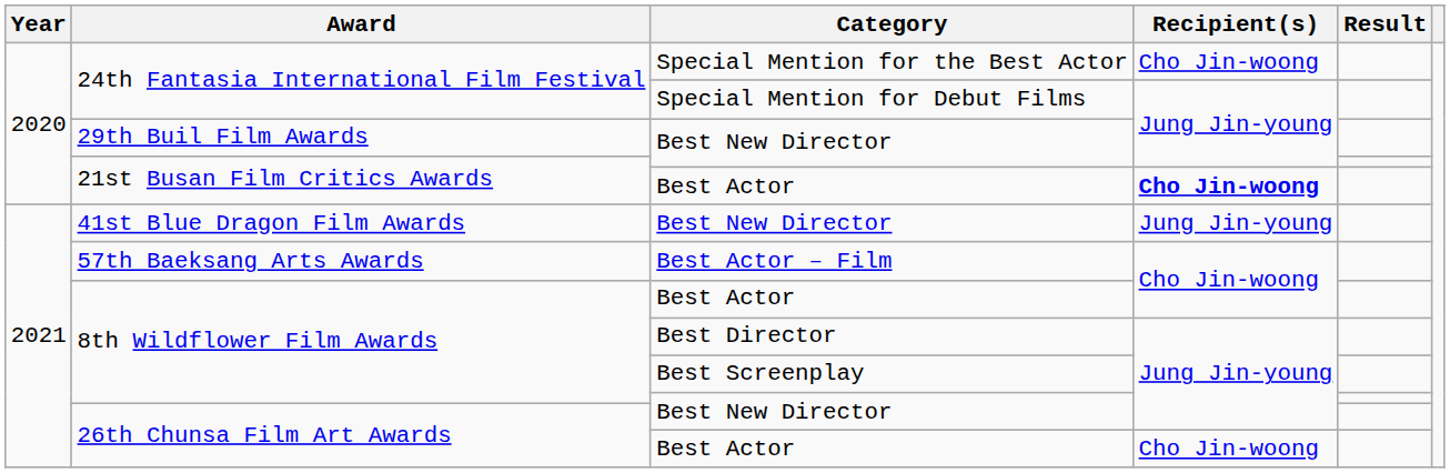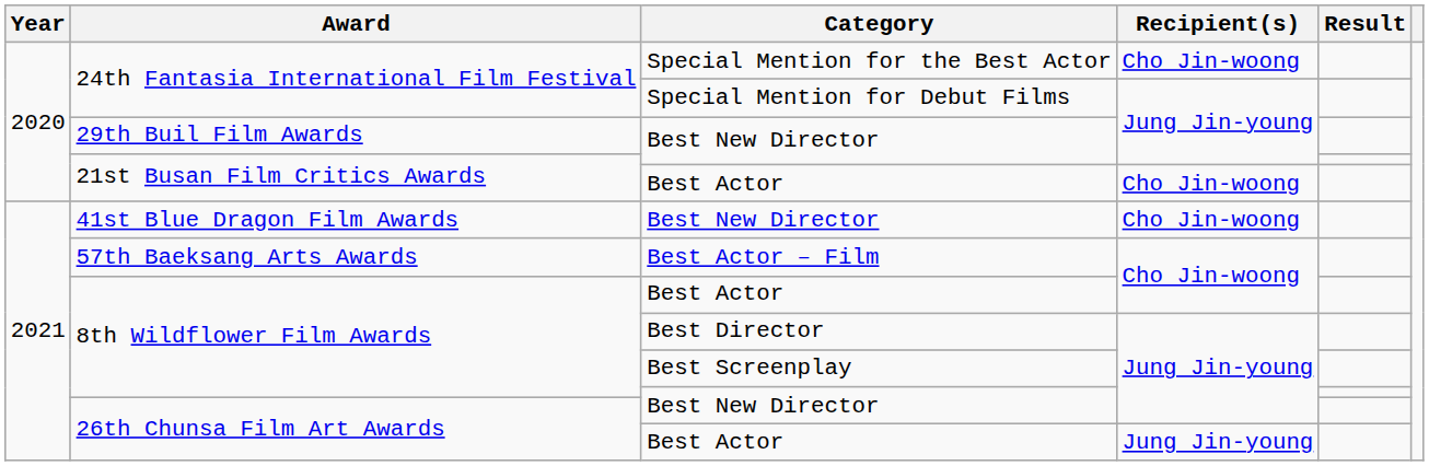21st Busan Film Critics Awards / Best Actor | Recipient(s): bold -> normal
41st Blue Dragon Film Awards | Recipient(s): Jung Jin-young -> Cho Jin-woong
26th Chunsa Film Art Awards / Best Actor | Recipient(s): Cho Jin-woong -> Jung Jin-young
